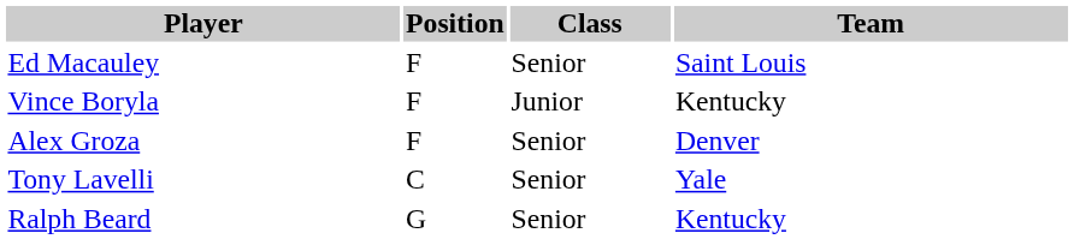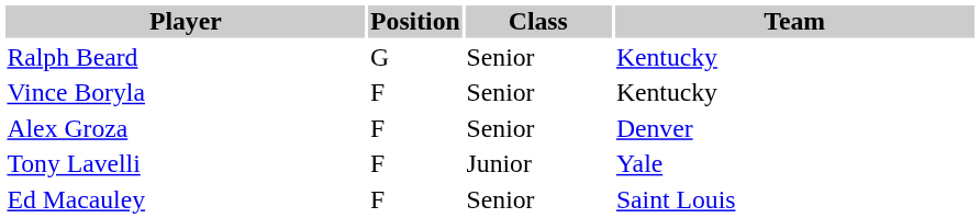rows swapped: Ralph Beard <-> Ed Macauley
Vince Boryla | Class: Junior -> Senior
Tony Lavelli | Position: C -> F
Tony Lavelli | Class: Senior -> Junior
